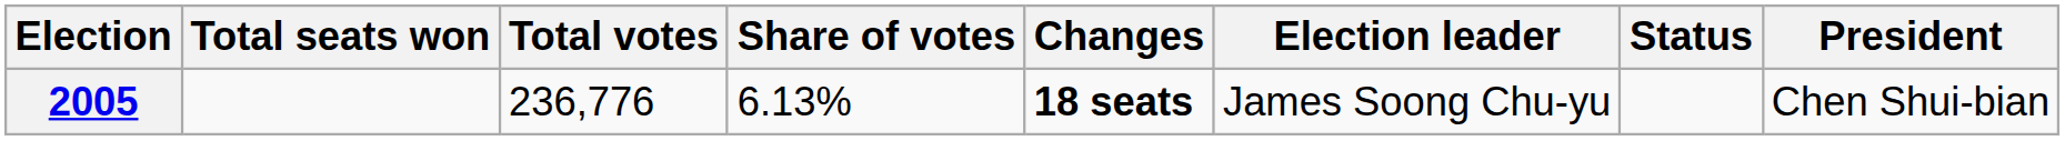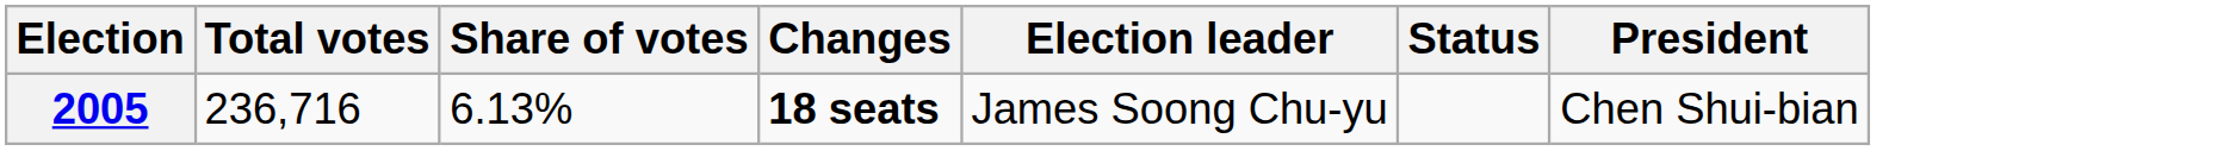- column: Total seats won
2005 | Total votes: 236,776 -> 236,716
